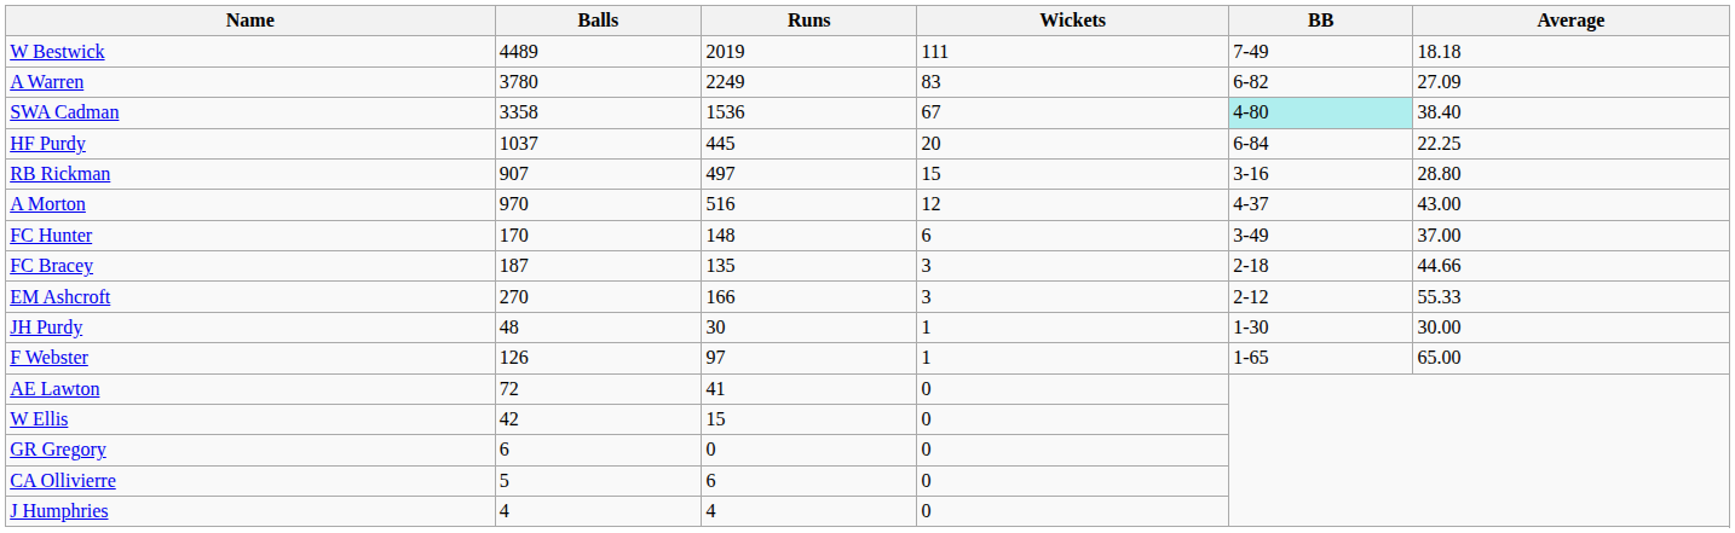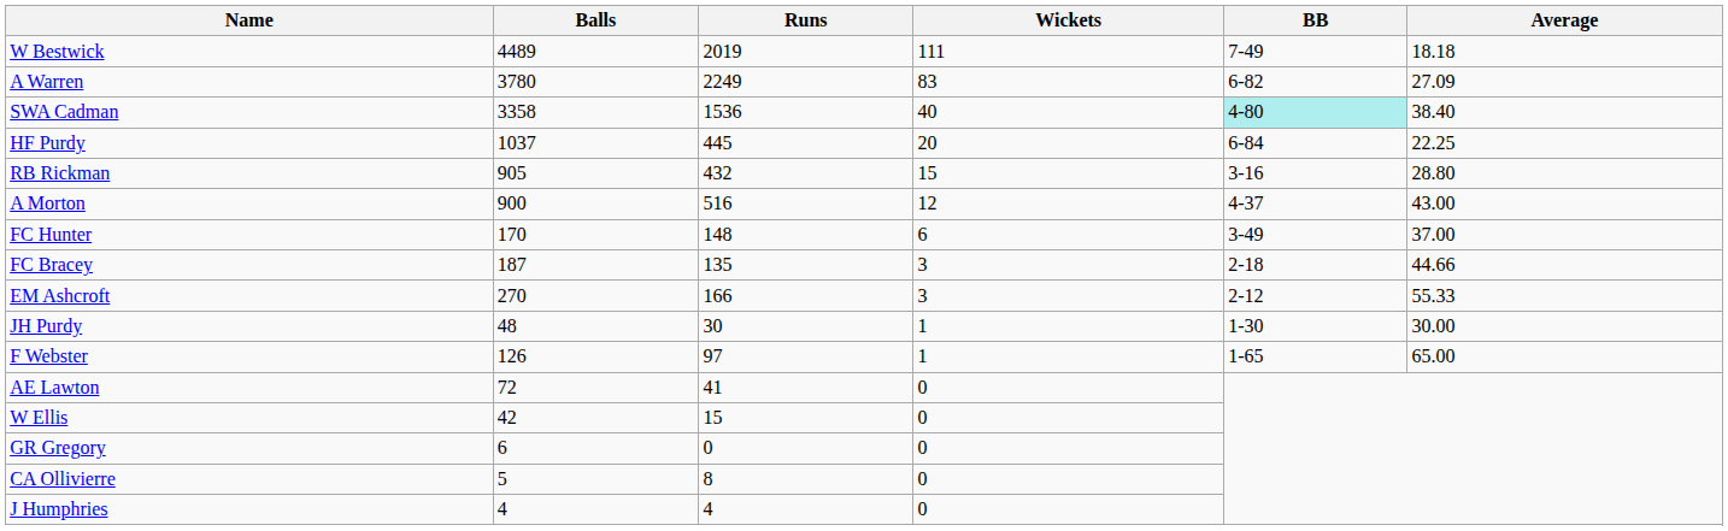SWA Cadman | Wickets: 67 -> 40
RB Rickman | Balls: 907 -> 905
RB Rickman | Runs: 497 -> 432
A Morton | Balls: 970 -> 900
CA Ollivierre | Runs: 6 -> 8
